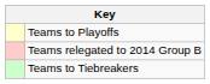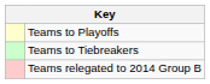rows swapped: Teams to Tiebreakers <-> Teams relegated to 2014 Group B
